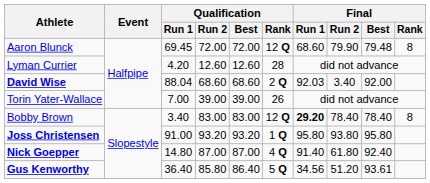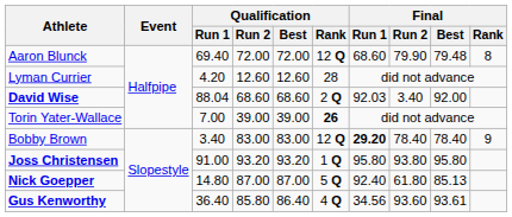Aaron Blunck | Qualification / Run 1: 69.45 -> 69.40
Torin Yater-Wallace | Qualification / Rank: normal -> bold
Bobby Brown | Final / Rank: 8 -> 9
Nick Goepper | Qualification / Rank: 4 Q -> 5 Q
Nick Goepper | Final / Run 1: 91.40 -> 92.40
Nick Goepper | Final / Best: 92.40 -> 85.13
Gus Kenworthy | Qualification / Rank: 5 Q -> 4 Q
Gus Kenworthy | Final / Run 2: 51.20 -> 93.60
